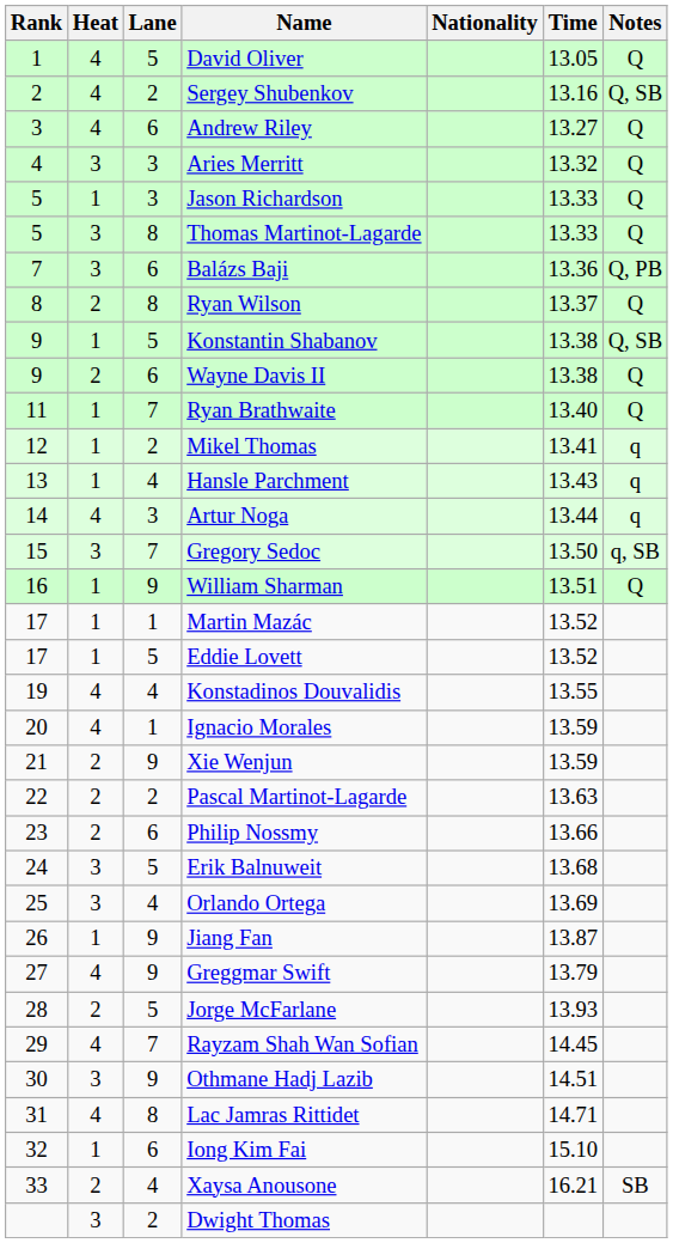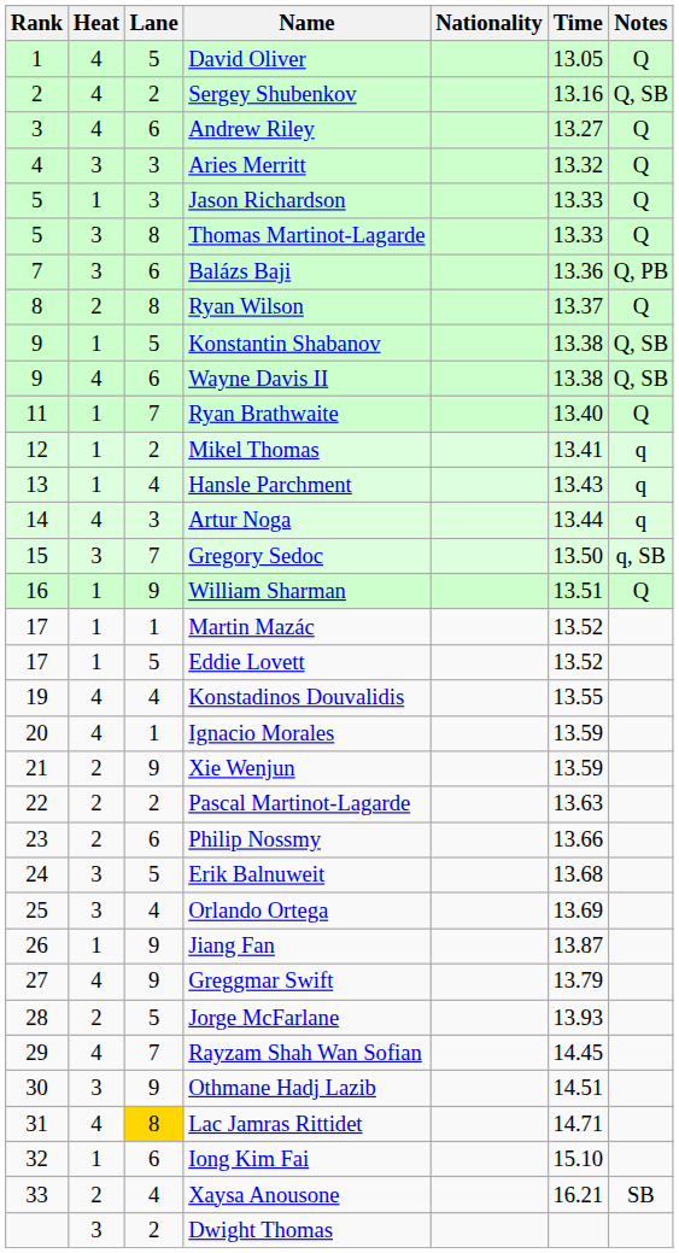Wayne Davis II | Heat: 2 -> 4
Wayne Davis II | Notes: Q -> Q, SB
Lac Jamras Rittidet | Lane: no background -> gold background
